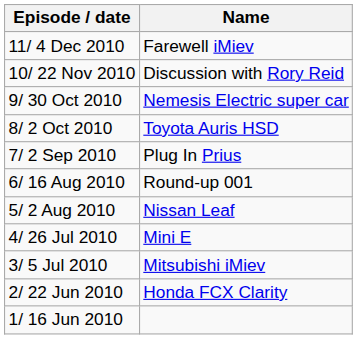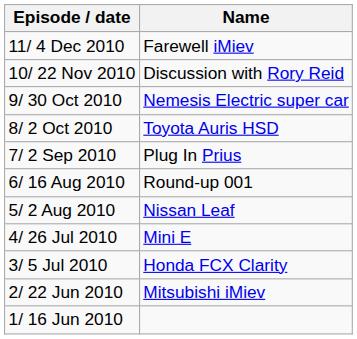3/ 5 Jul 2010 | Name: Mitsubishi iMiev -> Honda FCX Clarity
2/ 22 Jun 2010 | Name: Honda FCX Clarity -> Mitsubishi iMiev
